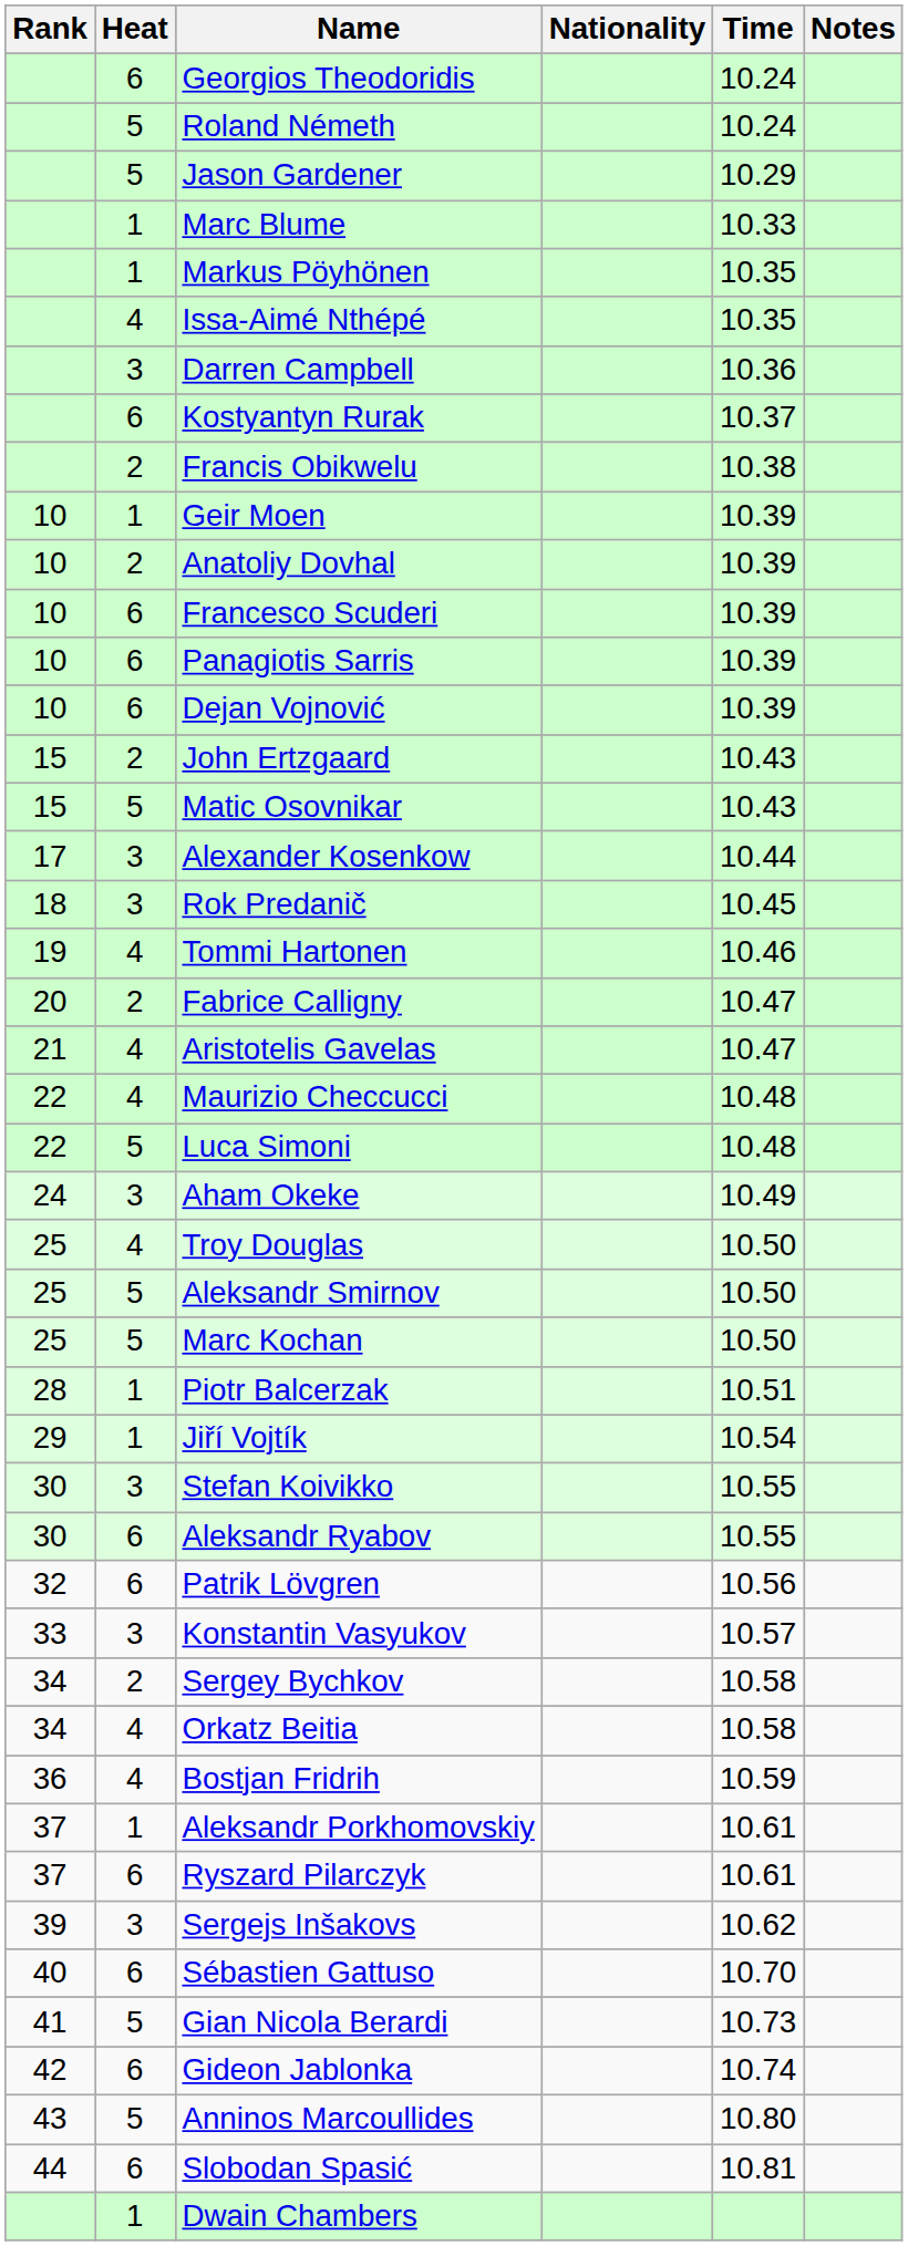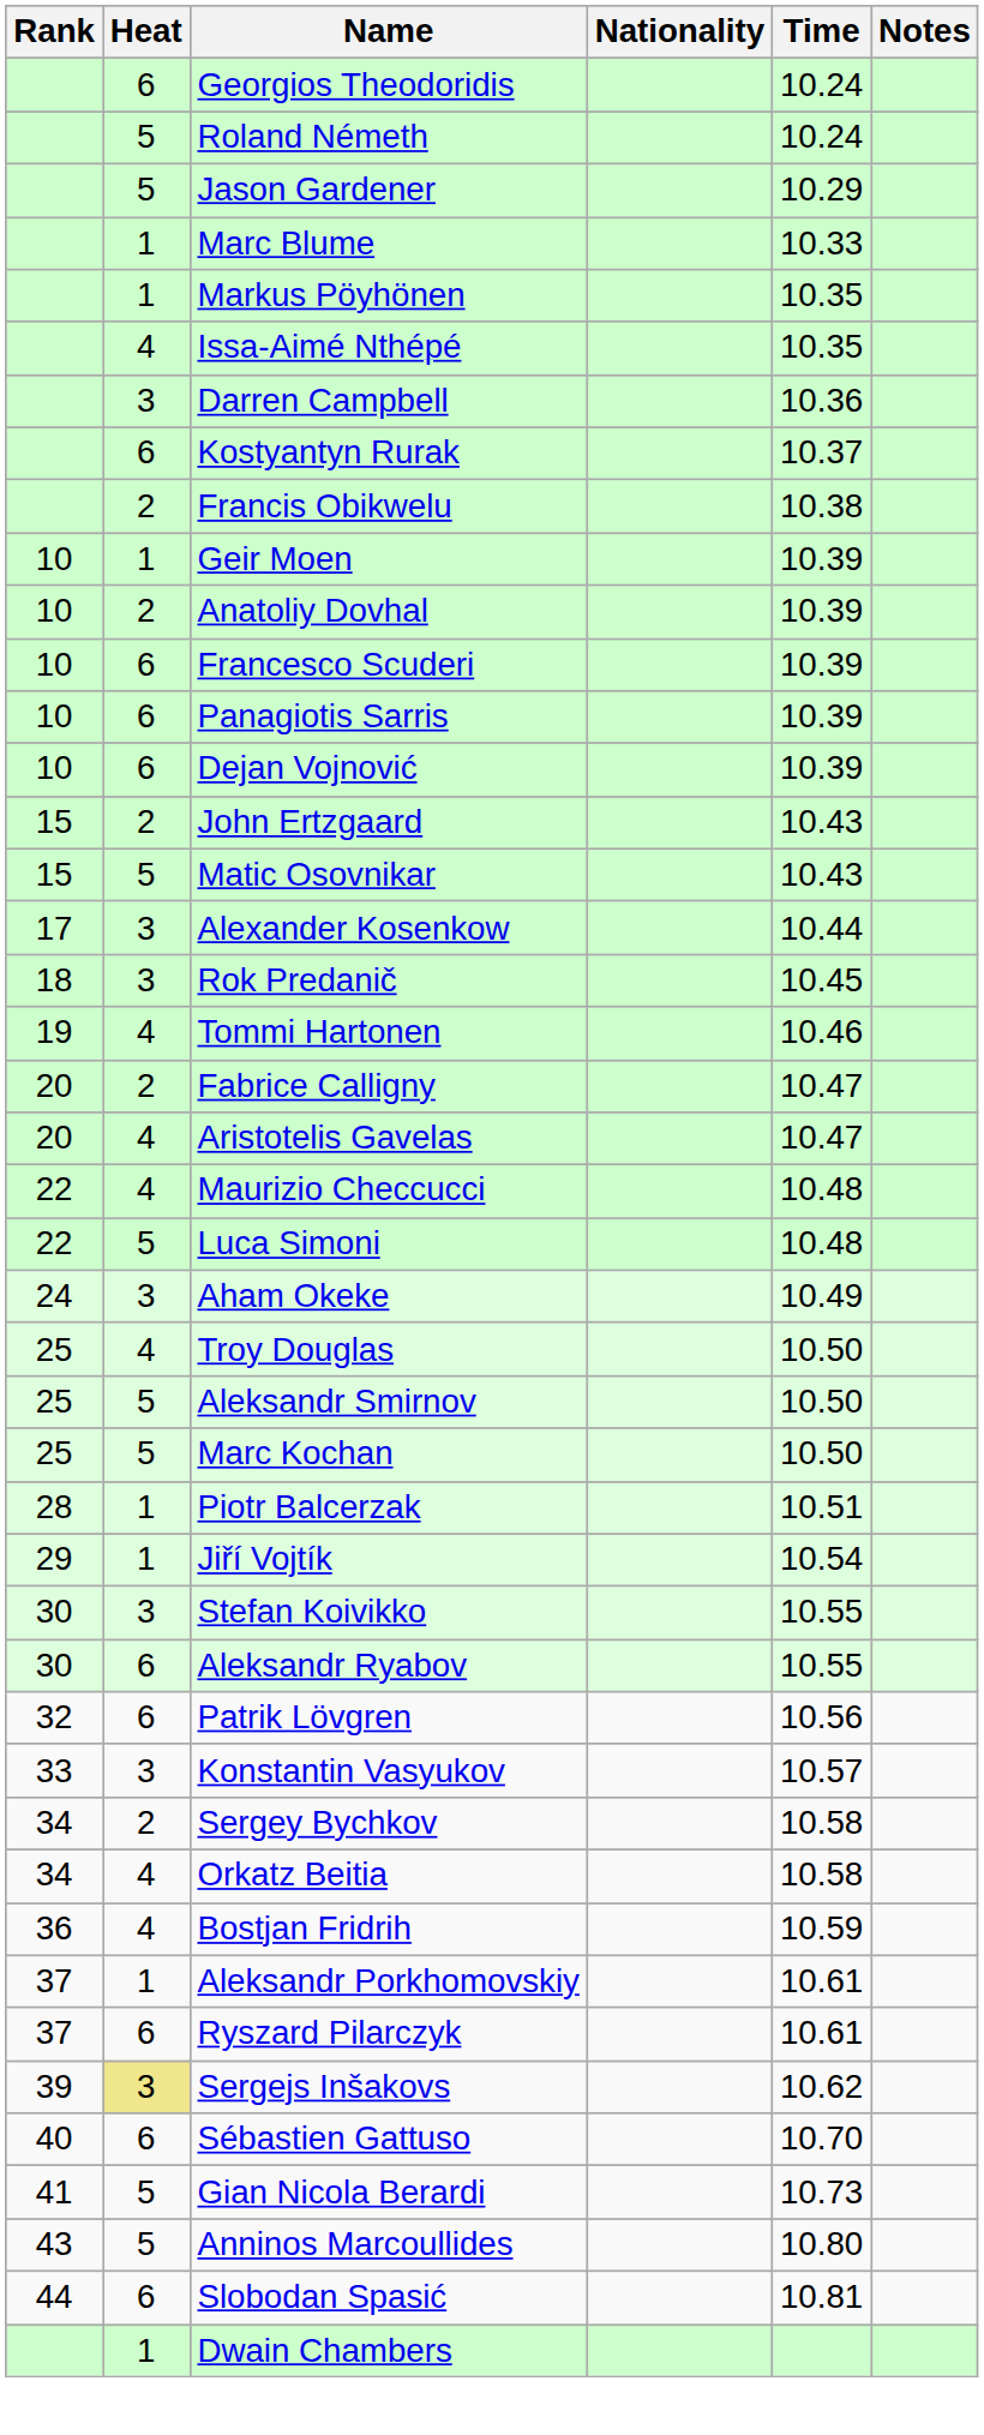Aristotelis Gavelas | Rank: 21 -> 20
Sergejs Inšakovs | Heat: no background -> khaki background
- row: 42 | 6 | Gideon Jablonka | 10.74
